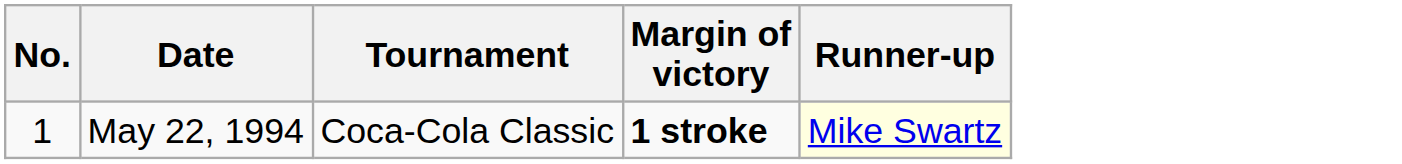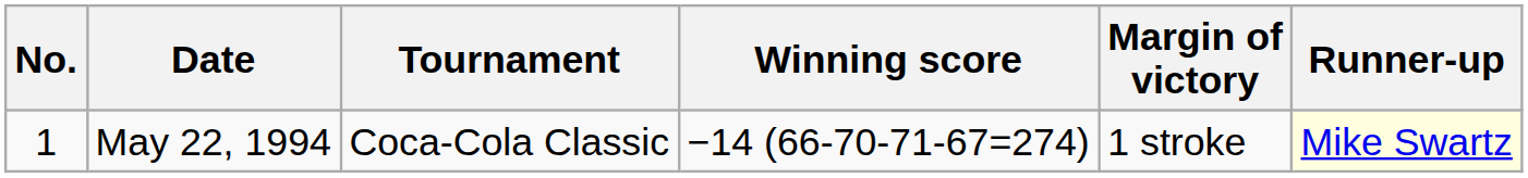+ column: Winning score | −14 (66-70-71-67=274)
May 22, 1994 | Margin of victory: bold -> normal
